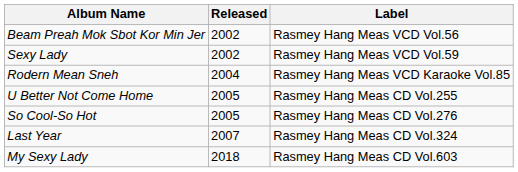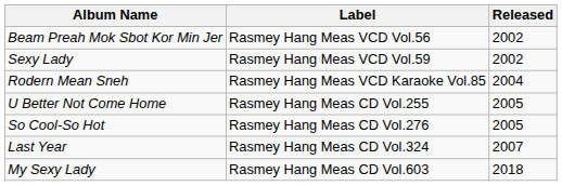columns swapped: Released <-> Label
